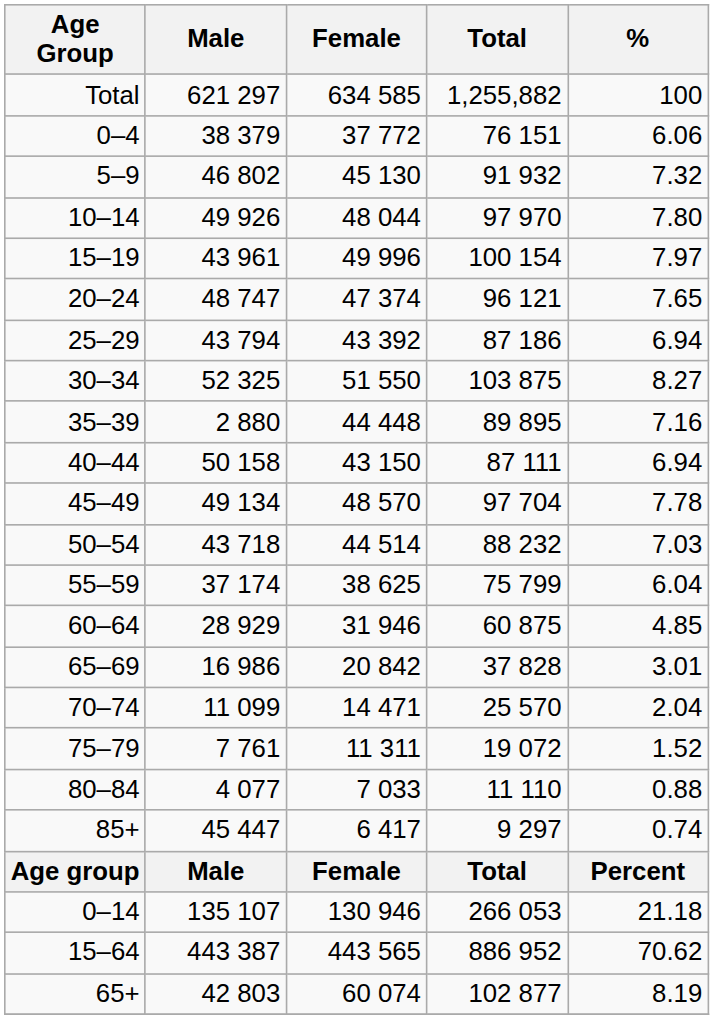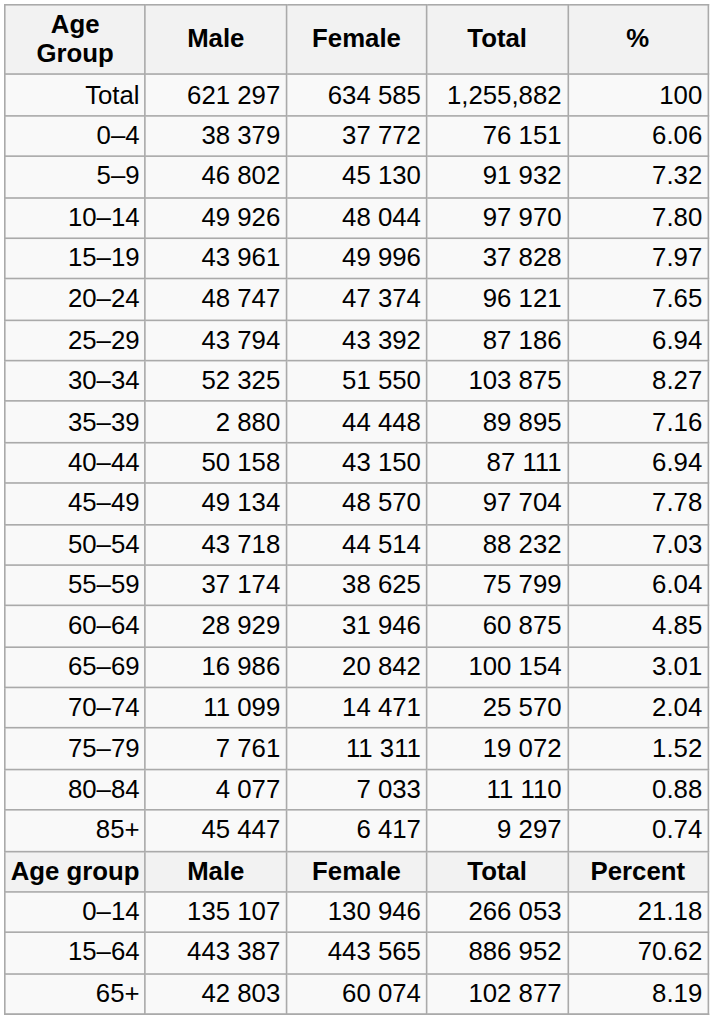15–19 | Total: 100 154 -> 37 828
65–69 | Total: 37 828 -> 100 154
